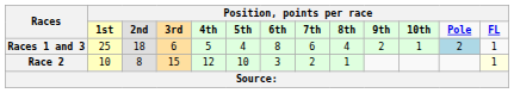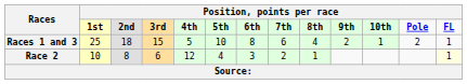Races 1 and 3 | column 4: 6 -> 15
Races 1 and 3 | column 6: 4 -> 10
Races 1 and 3 | column 12: lightblue background -> no background
Race 2 | column 4: 15 -> 6
Race 2 | column 6: 10 -> 4
